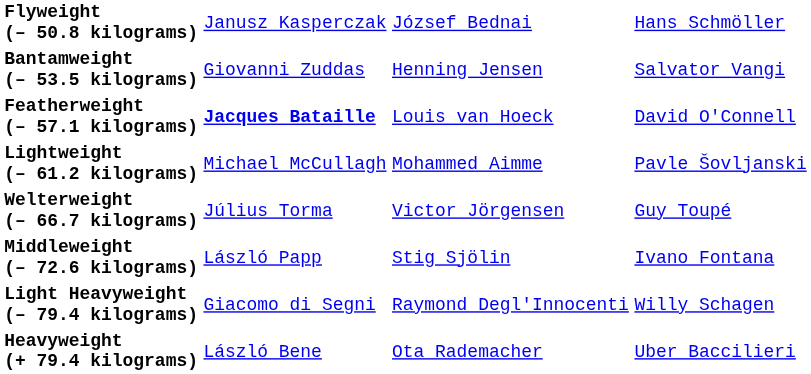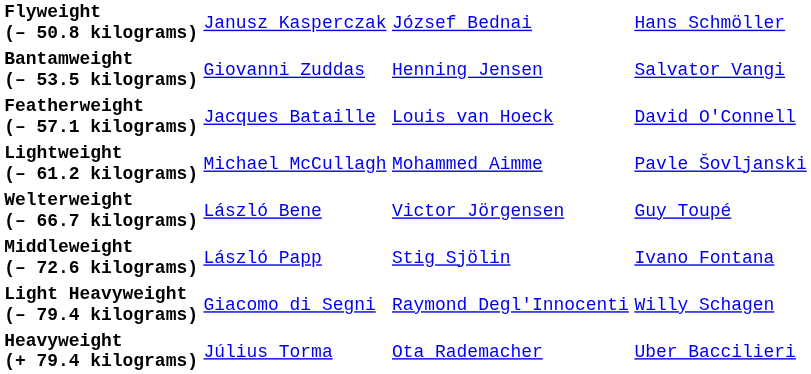Featherweight (– 57.1 kilograms) | column 2: bold -> normal
Welterweight (– 66.7 kilograms) | column 2: Július Torma -> László Bene
Heavyweight (+ 79.4 kilograms) | column 2: László Bene -> Július Torma
